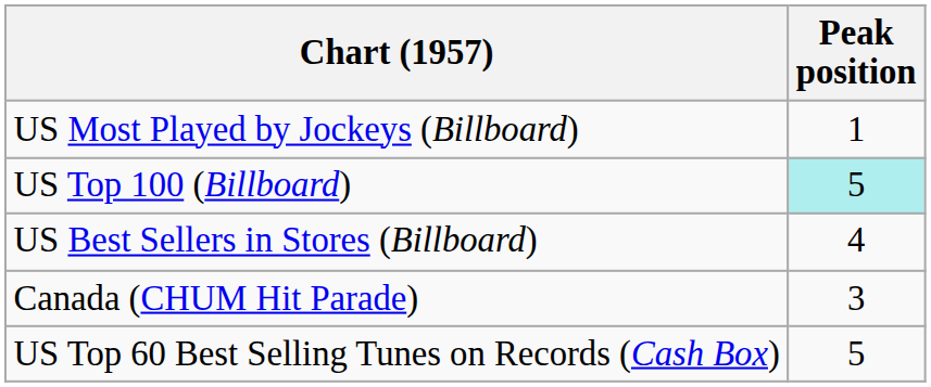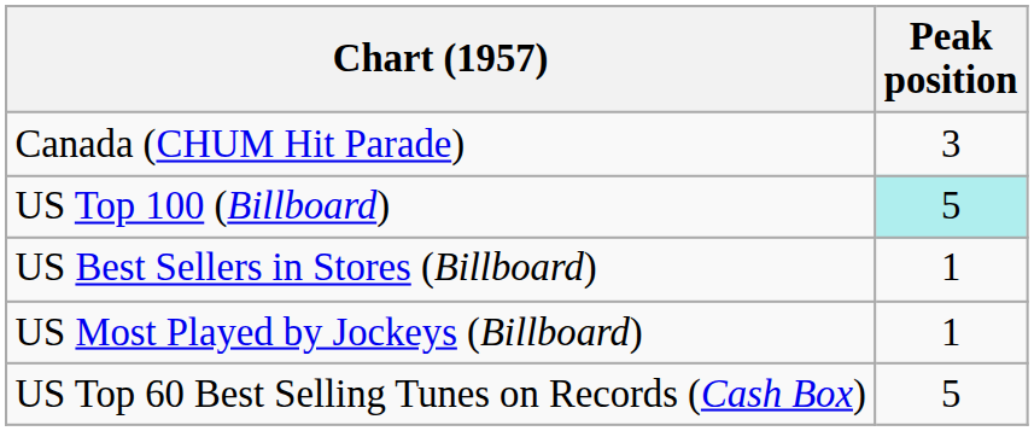rows swapped: Canada (CHUM Hit Parade) <-> US Most Played by Jockeys (Billboard)
US Best Sellers in Stores (Billboard) | Peak position: 4 -> 1
